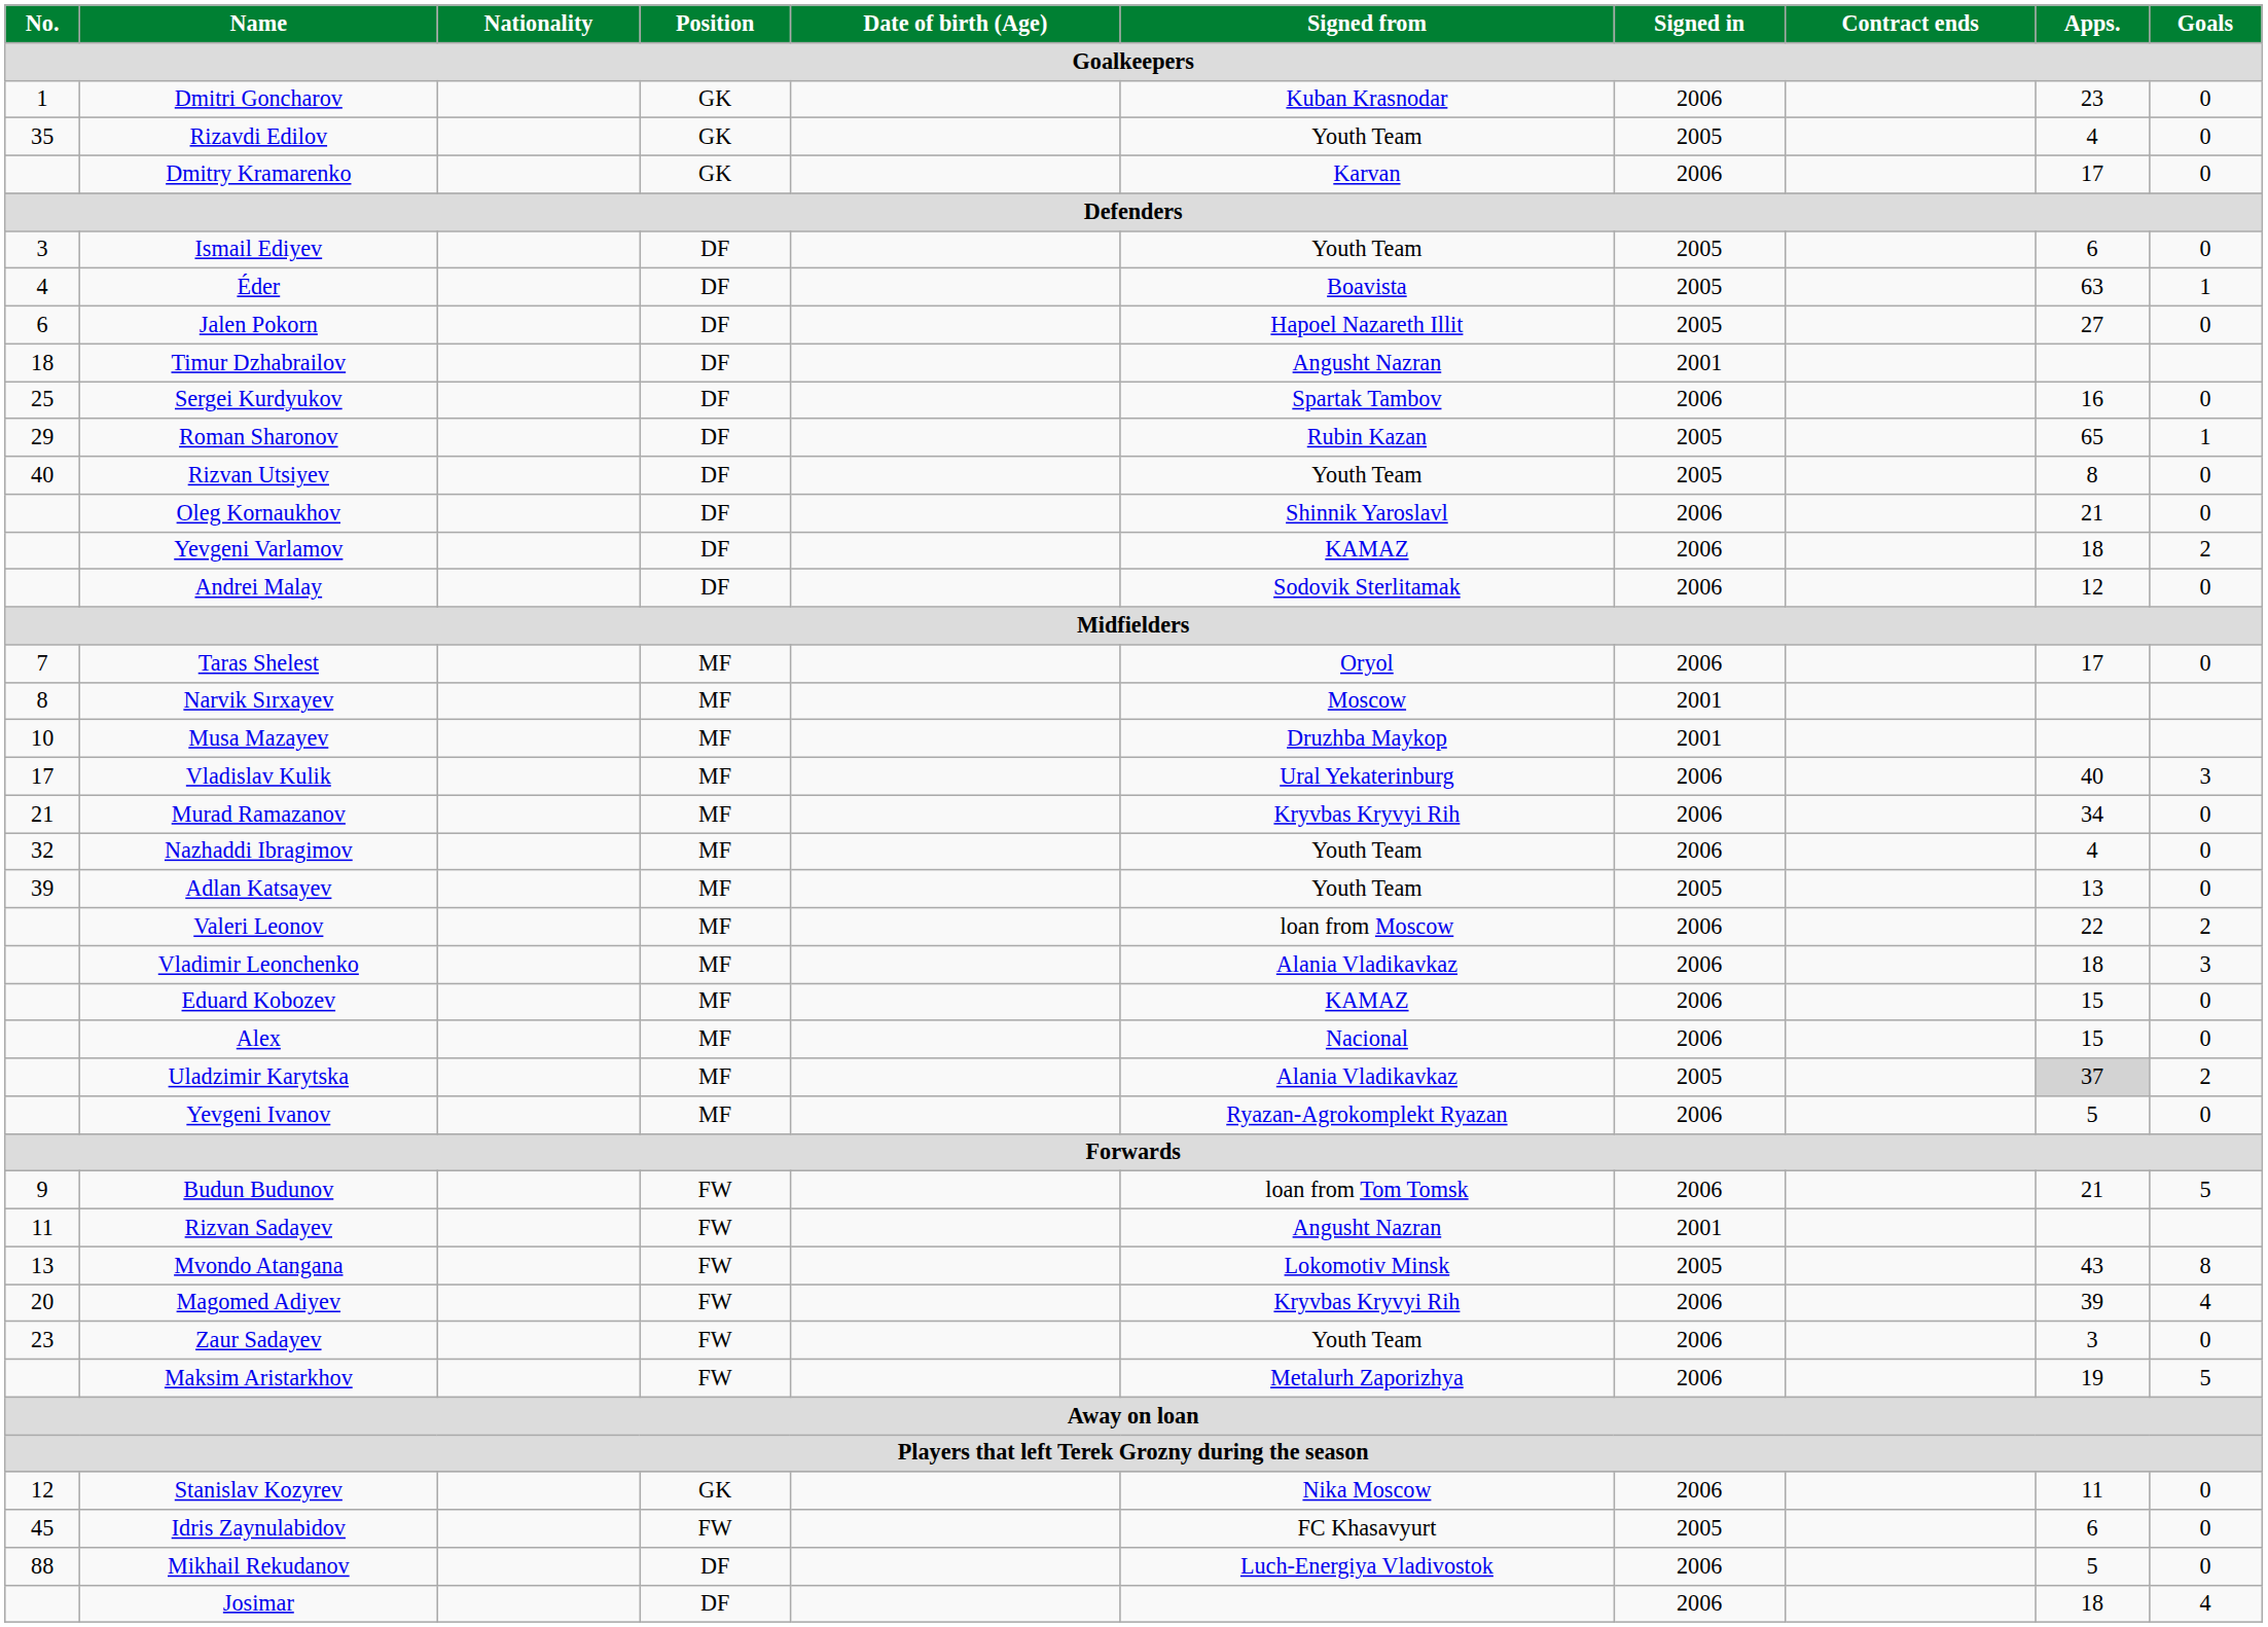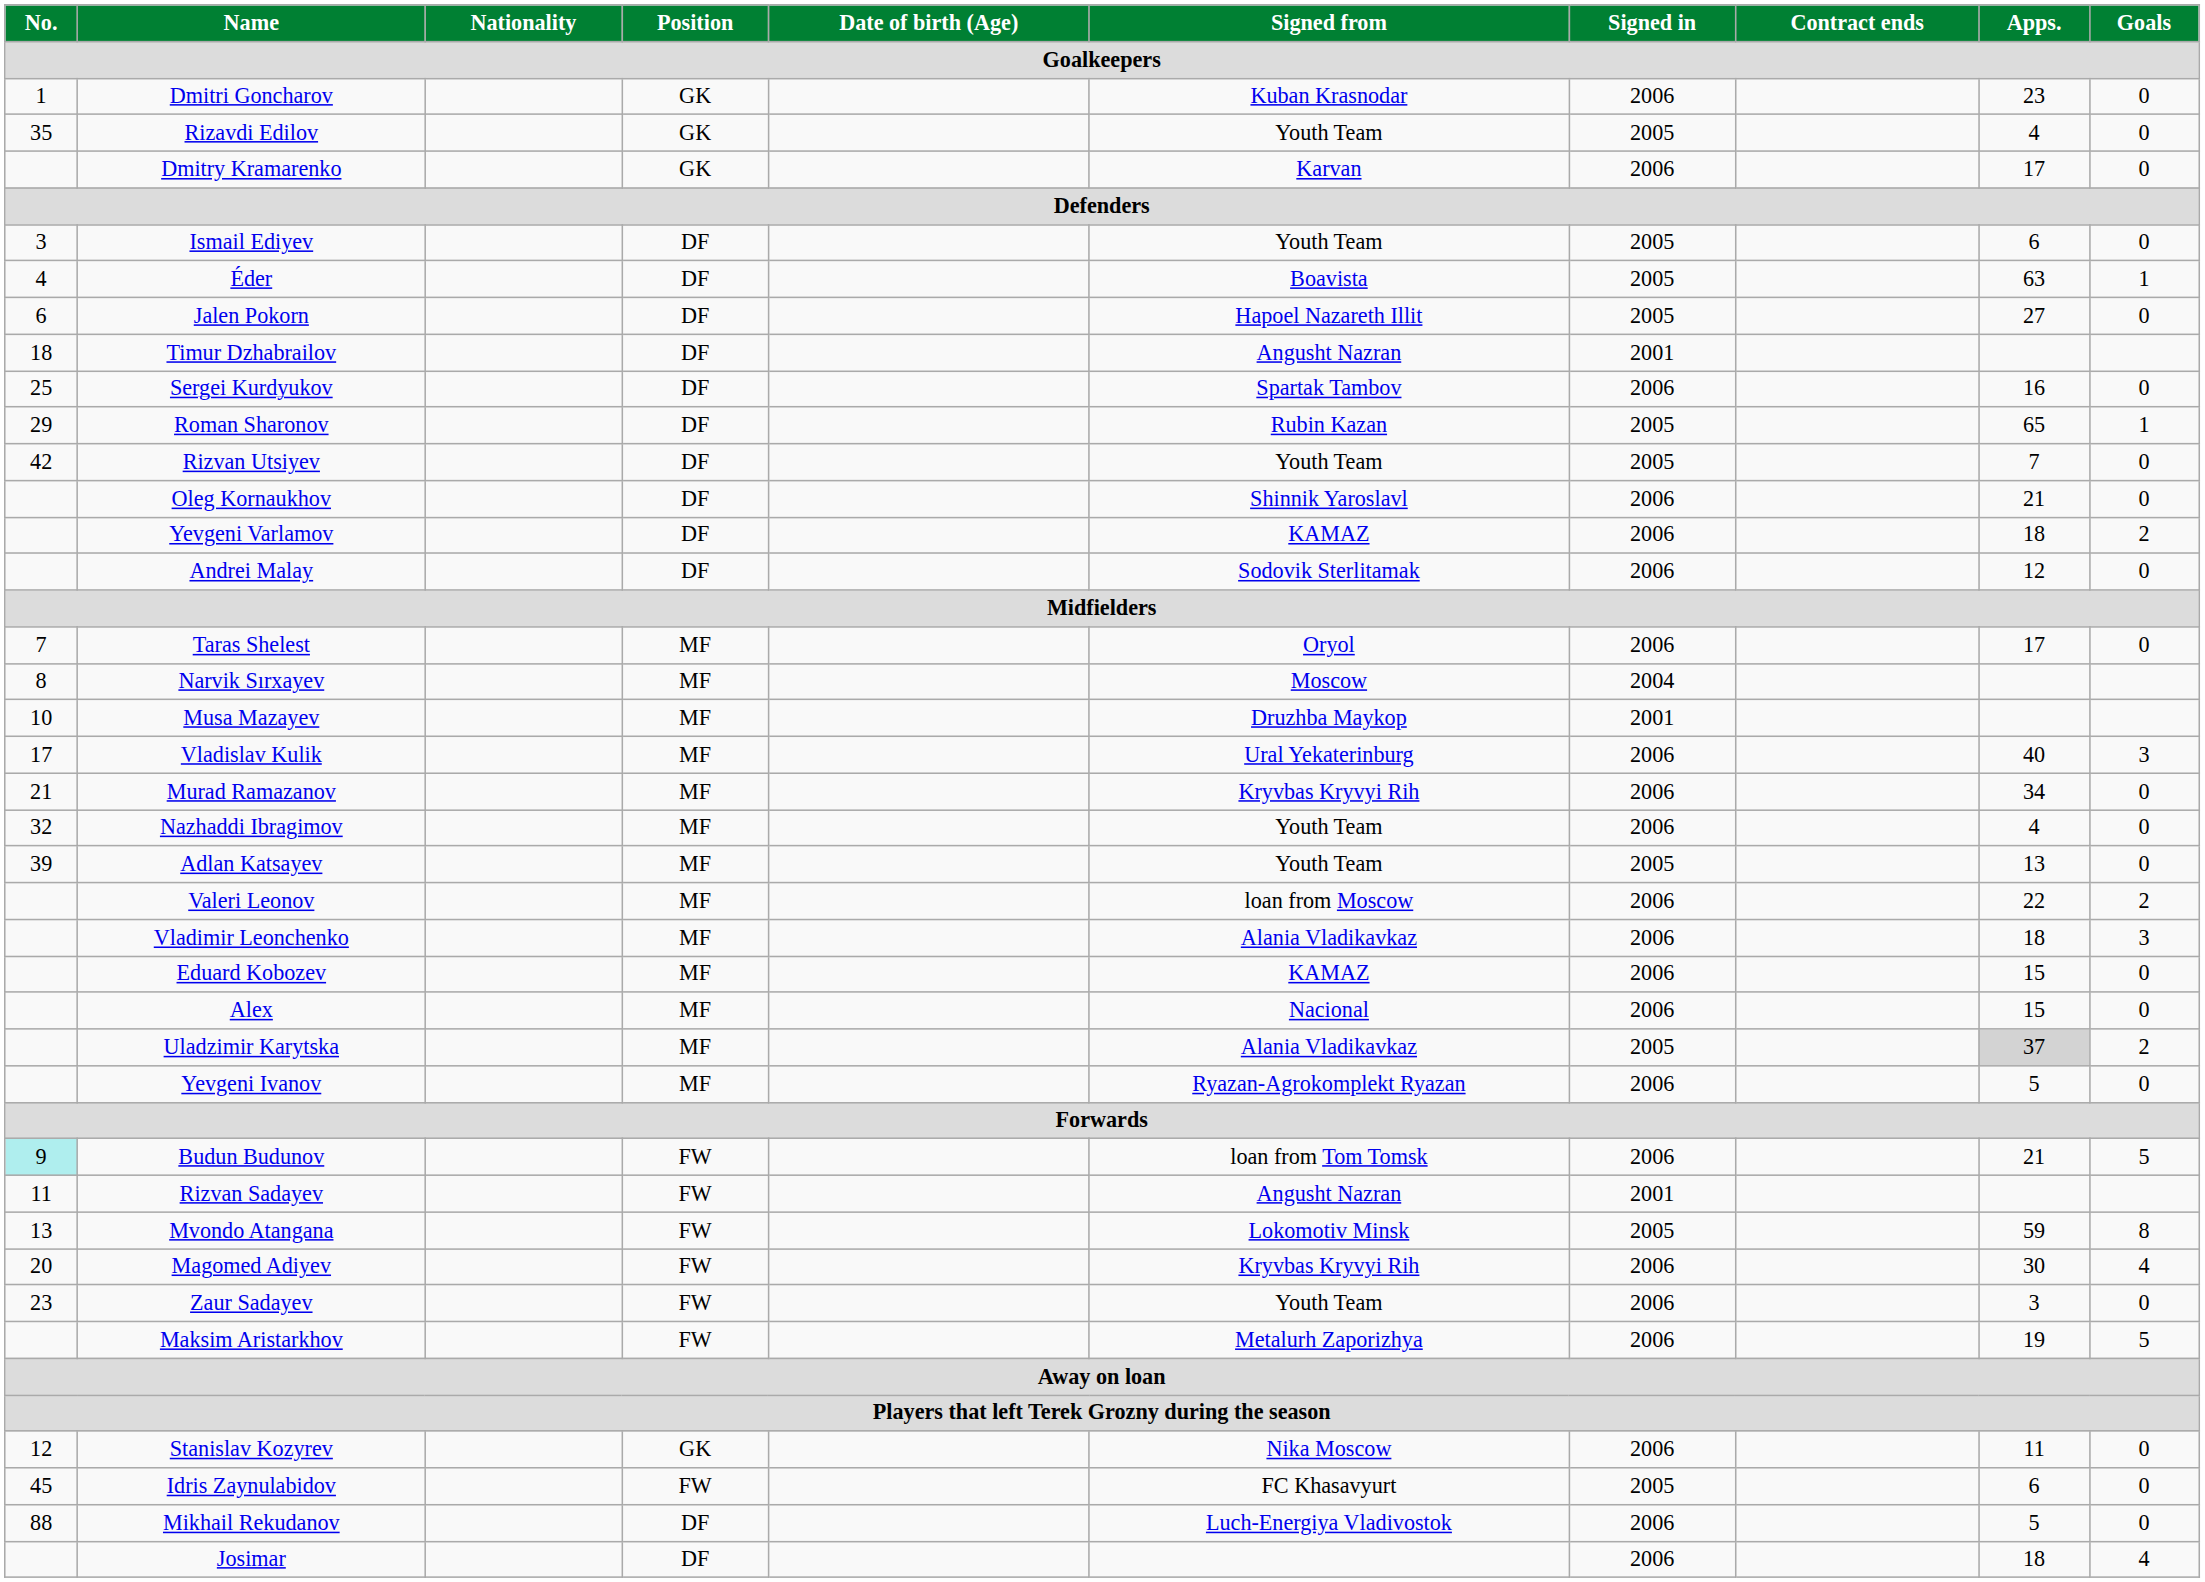Rizvan Utsiyev | No.: 40 -> 42
Rizvan Utsiyev | Apps.: 8 -> 7
Narvik Sırxayev | Signed in: 2001 -> 2004
Budun Budunov | No.: no background -> paleturquoise background
Mvondo Atangana | Apps.: 43 -> 59
Magomed Adiyev | Apps.: 39 -> 30
